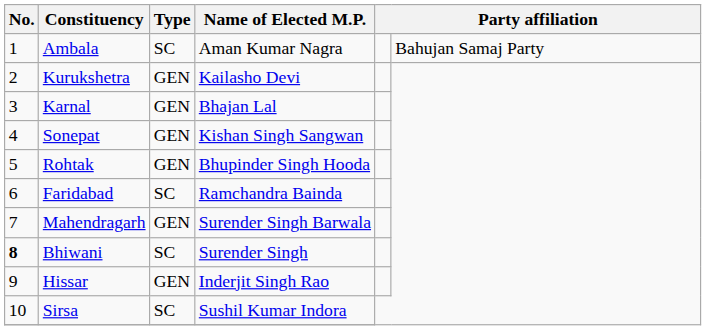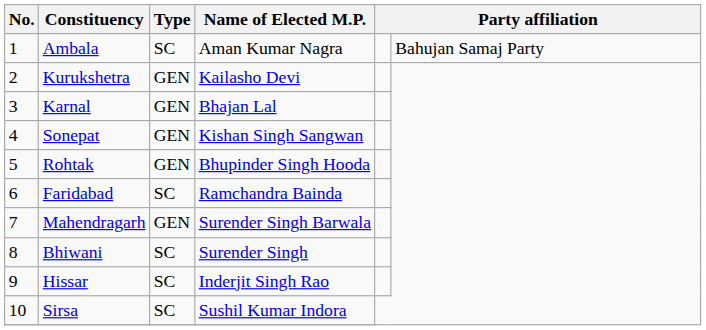Bhiwani | No.: bold -> normal
Hissar | Type: GEN -> SC
